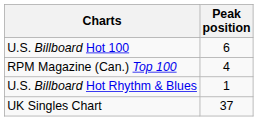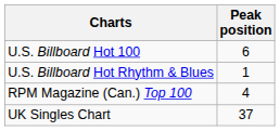rows swapped: U.S. Billboard Hot Rhythm & Blues <-> RPM Magazine (Can.) Top 100
